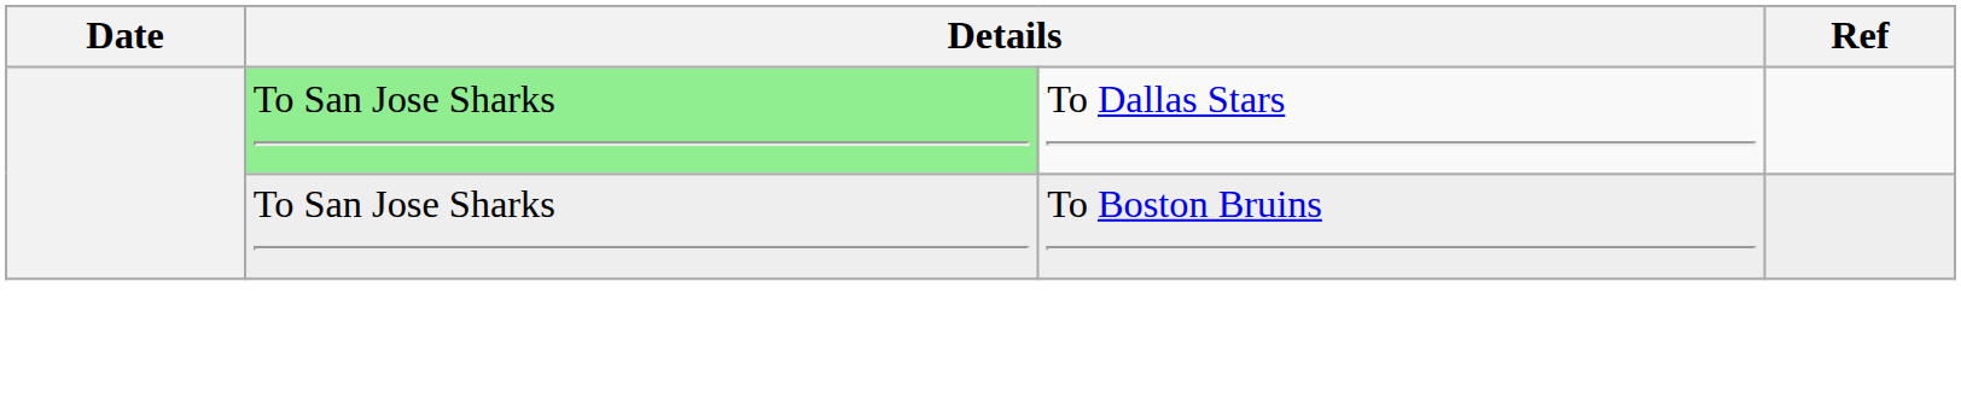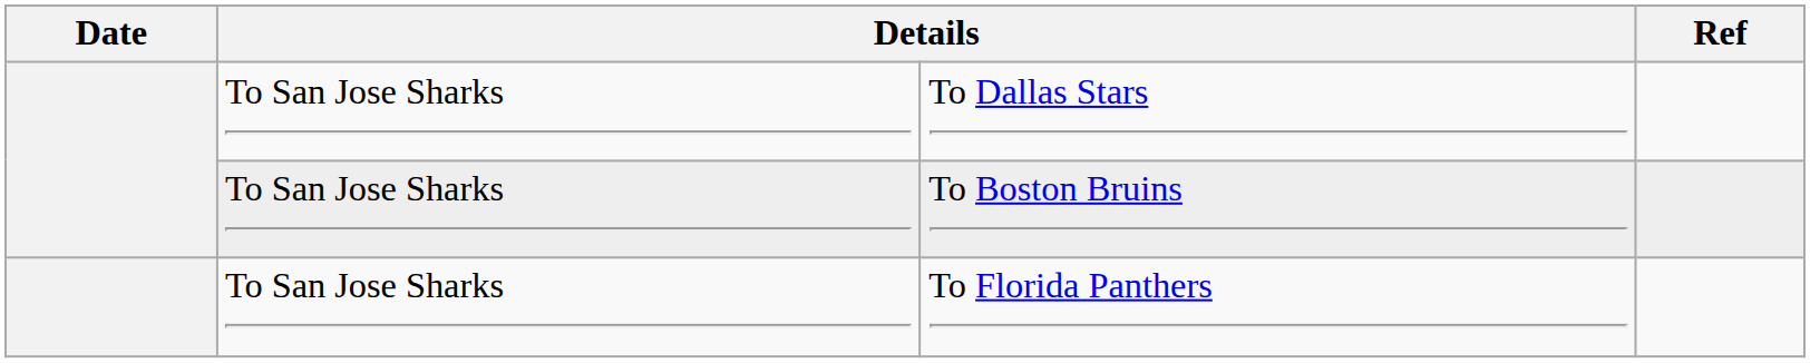To Dallas Stars | column 2: lightgreen background -> no background
+ row: To San Jose Sharks | To Florida Panthers
